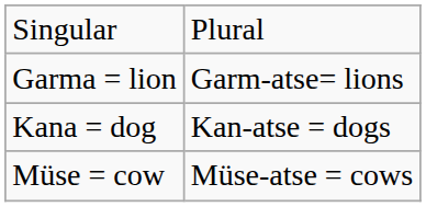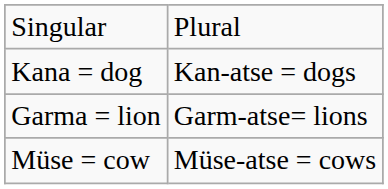rows swapped: Kana = dog <-> Garma = lion
